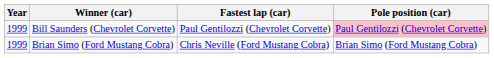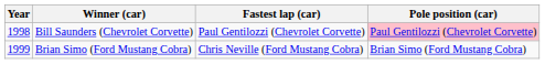Bill Saunders (Chevrolet Corvette) | Year: 1999 -> 1998
